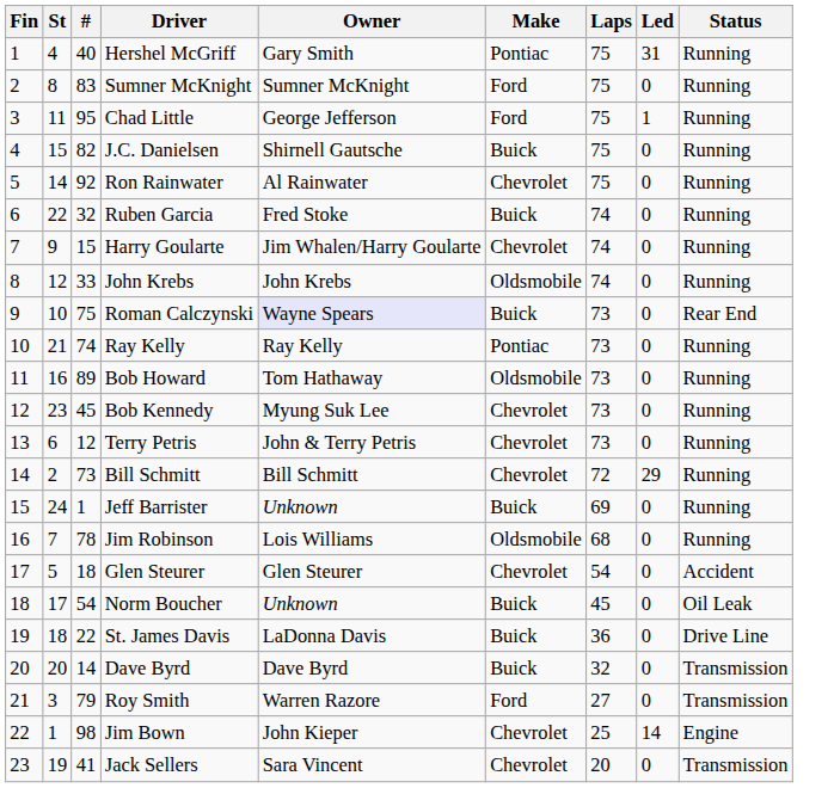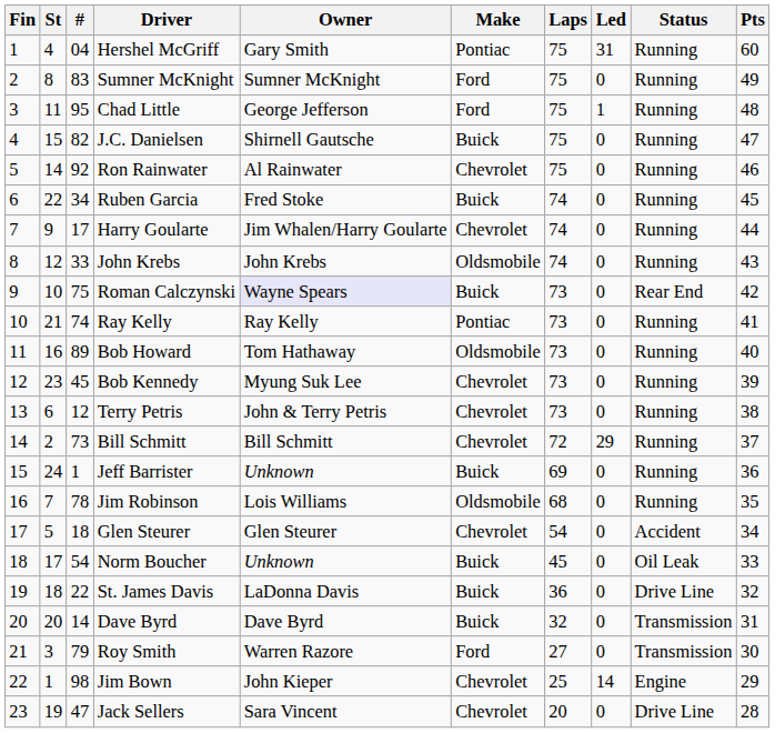+ column: Pts | 60 | 49 | 48 | 47 | 46 | 45 | 44 | 43 | 42 | 41 | 40 | 39 | 38 | 37 | 36 | 35 | 34 | 33 | 32 | 31 | 30 | 29 | 28
Hershel McGriff | #: 40 -> 04
Ruben Garcia | #: 32 -> 34
Harry Goularte | #: 15 -> 17
Jack Sellers | #: 41 -> 47
Jack Sellers | Status: Transmission -> Drive Line
